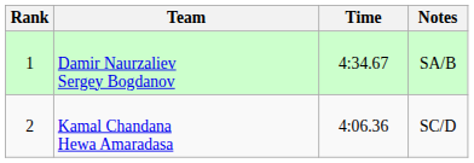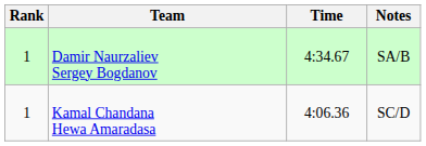Kamal Chandana Hewa Amaradasa | Rank: 2 -> 1
